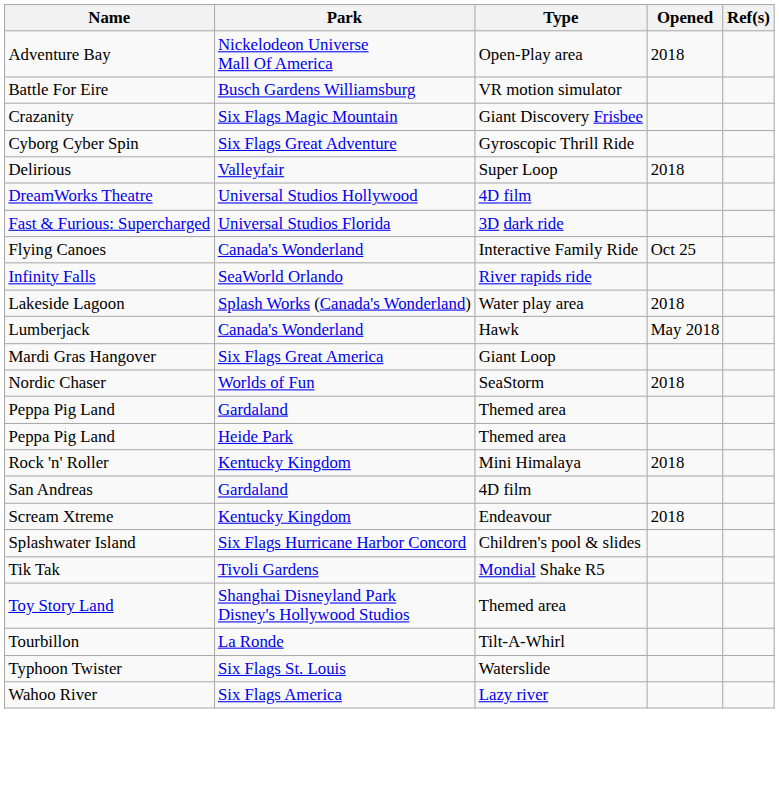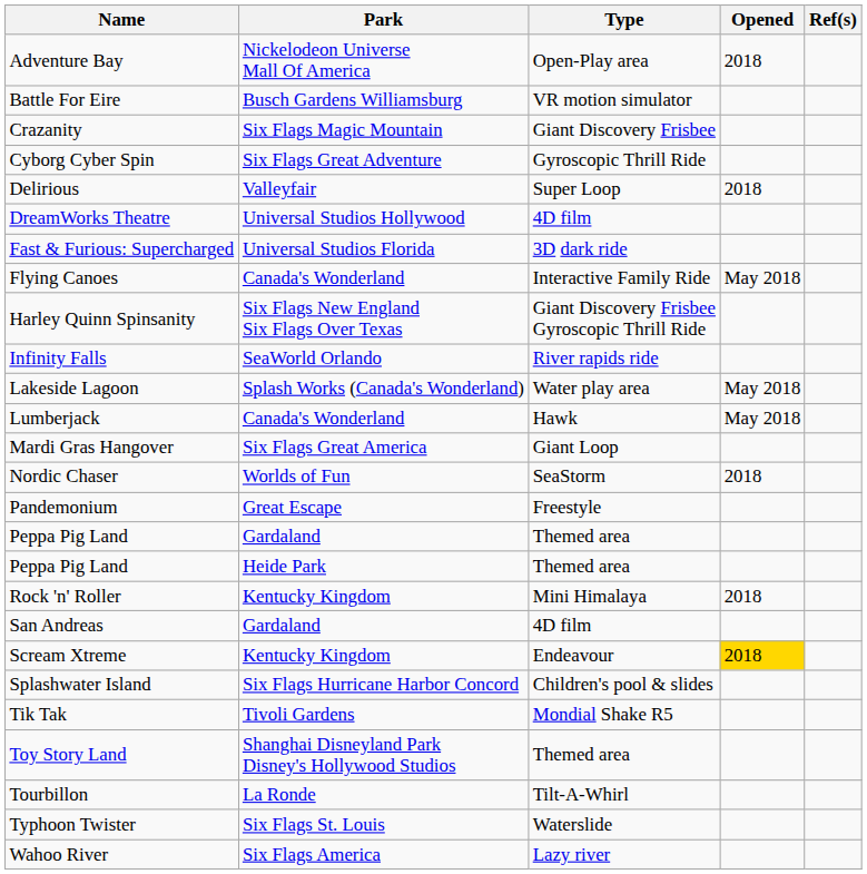Flying Canoes | Opened: Oct 25 -> May 2018
+ row: Harley Quinn Spinsanity | Six Flags New England Six Flags Over Texas | Giant Discovery Frisbee Gyroscopic Thrill Ride
Lakeside Lagoon | Opened: 2018 -> May 2018
+ row: Pandemonium | Great Escape | Freestyle
Scream Xtreme | Opened: no background -> gold background
